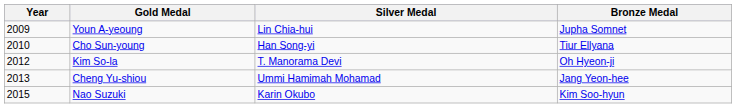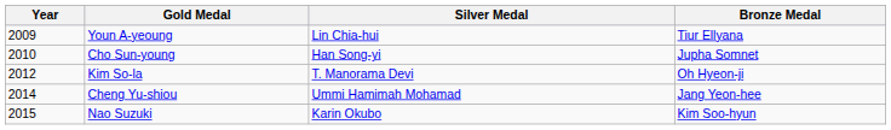Youn A-yeoung | Bronze Medal: Jupha Somnet -> Tiur Ellyana
Cho Sun-young | Bronze Medal: Tiur Ellyana -> Jupha Somnet
Cheng Yu-shiou | Year: 2013 -> 2014
